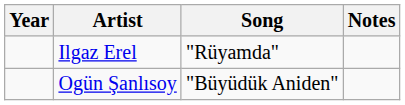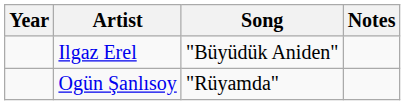Ilgaz Erel | Song: "Rüyamda" -> "Büyüdük Aniden"
Ogün Şanlısoy | Song: "Büyüdük Aniden" -> "Rüyamda"
